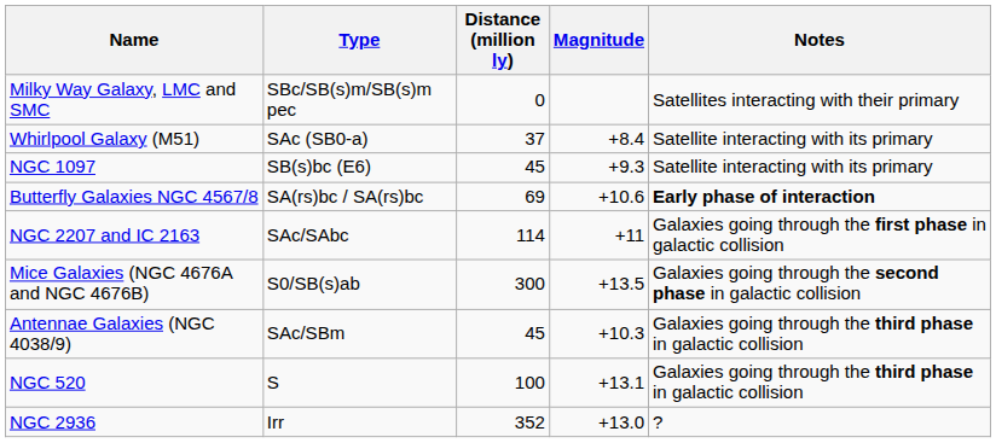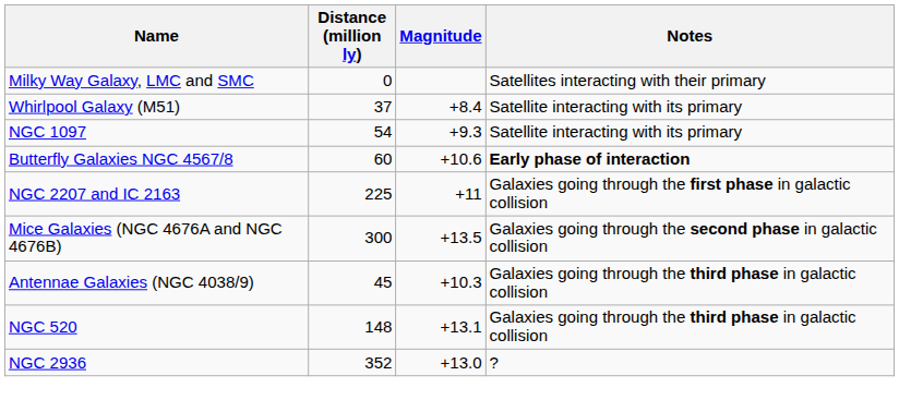- column: Type | SBc/SB(s)m/SB(s)m pec | SAc (SB0-a) | SB(s)bc (E6) | SA(rs)bc / SA(rs)bc | SAc/SAbc | S0/SB(s)ab | SAc/SBm | S | Irr
NGC 1097 | Distance (million ly): 45 -> 54
Butterfly Galaxies NGC 4567/8 | Distance (million ly): 69 -> 60
NGC 2207 and IC 2163 | Distance (million ly): 114 -> 225
NGC 520 | Distance (million ly): 100 -> 148
